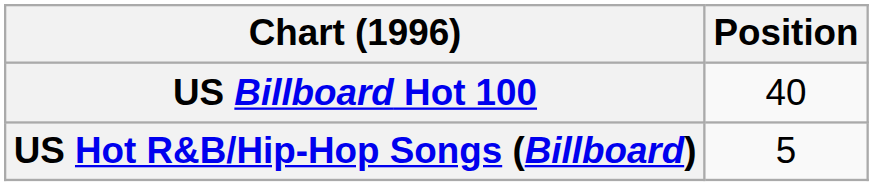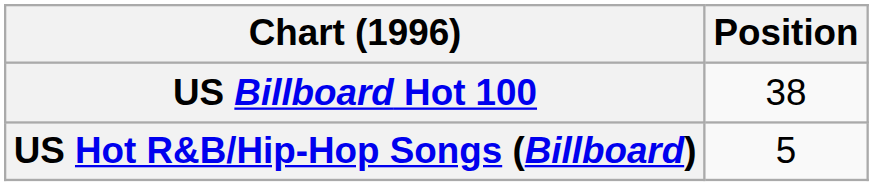US Billboard Hot 100 | Position: 40 -> 38
